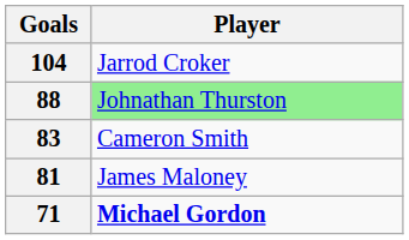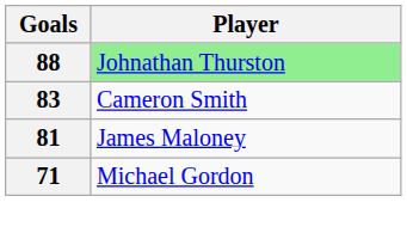- row: 104 | Jarrod Croker
71 | Player: bold -> normal
